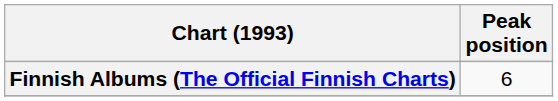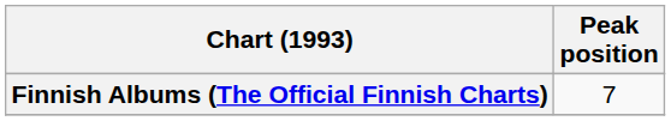Finnish Albums (The Official Finnish Charts) | Peak position: 6 -> 7
